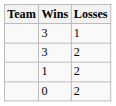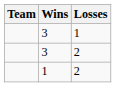- row: 0 | 2
